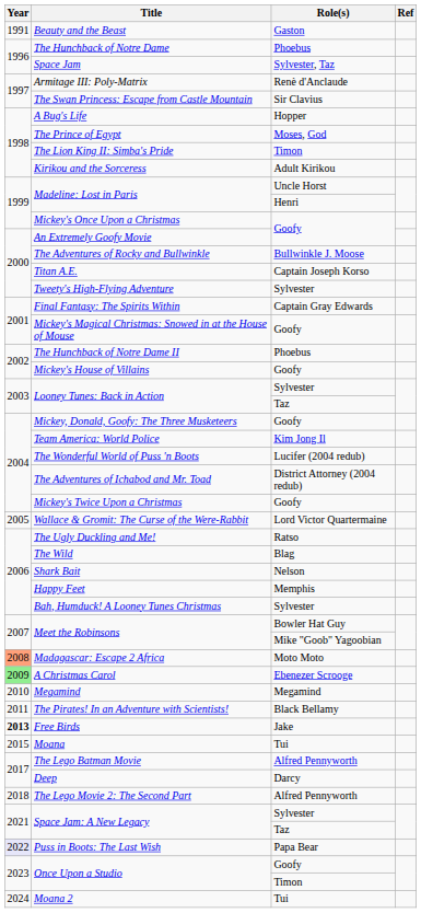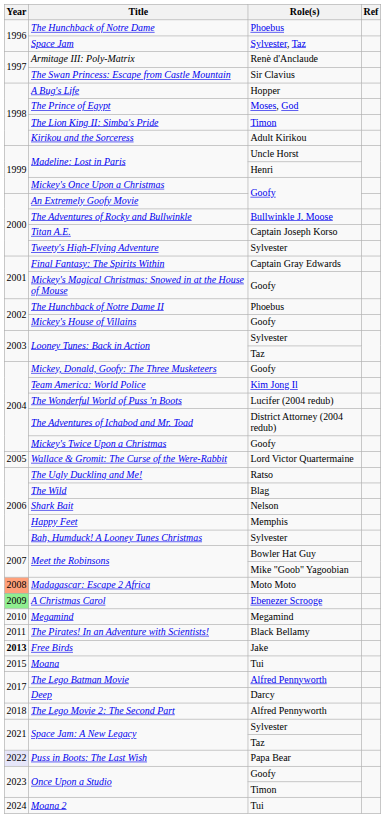- row: 1991 | Beauty and the Beast | Gaston
